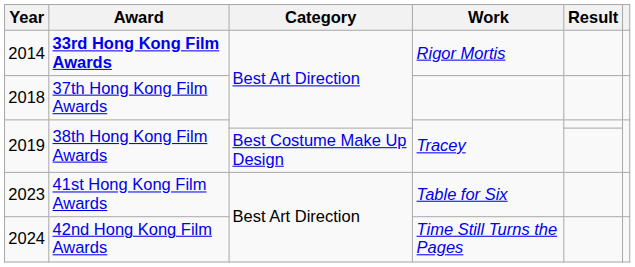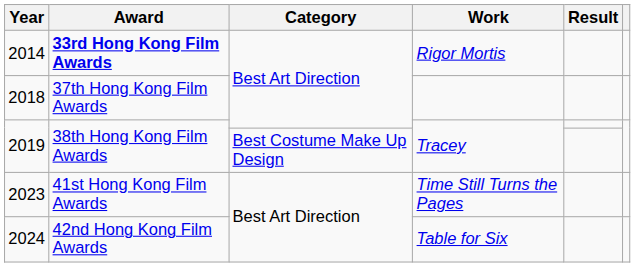2023 | Work: Table for Six -> Time Still Turns the Pages
2024 | Work: Time Still Turns the Pages -> Table for Six
